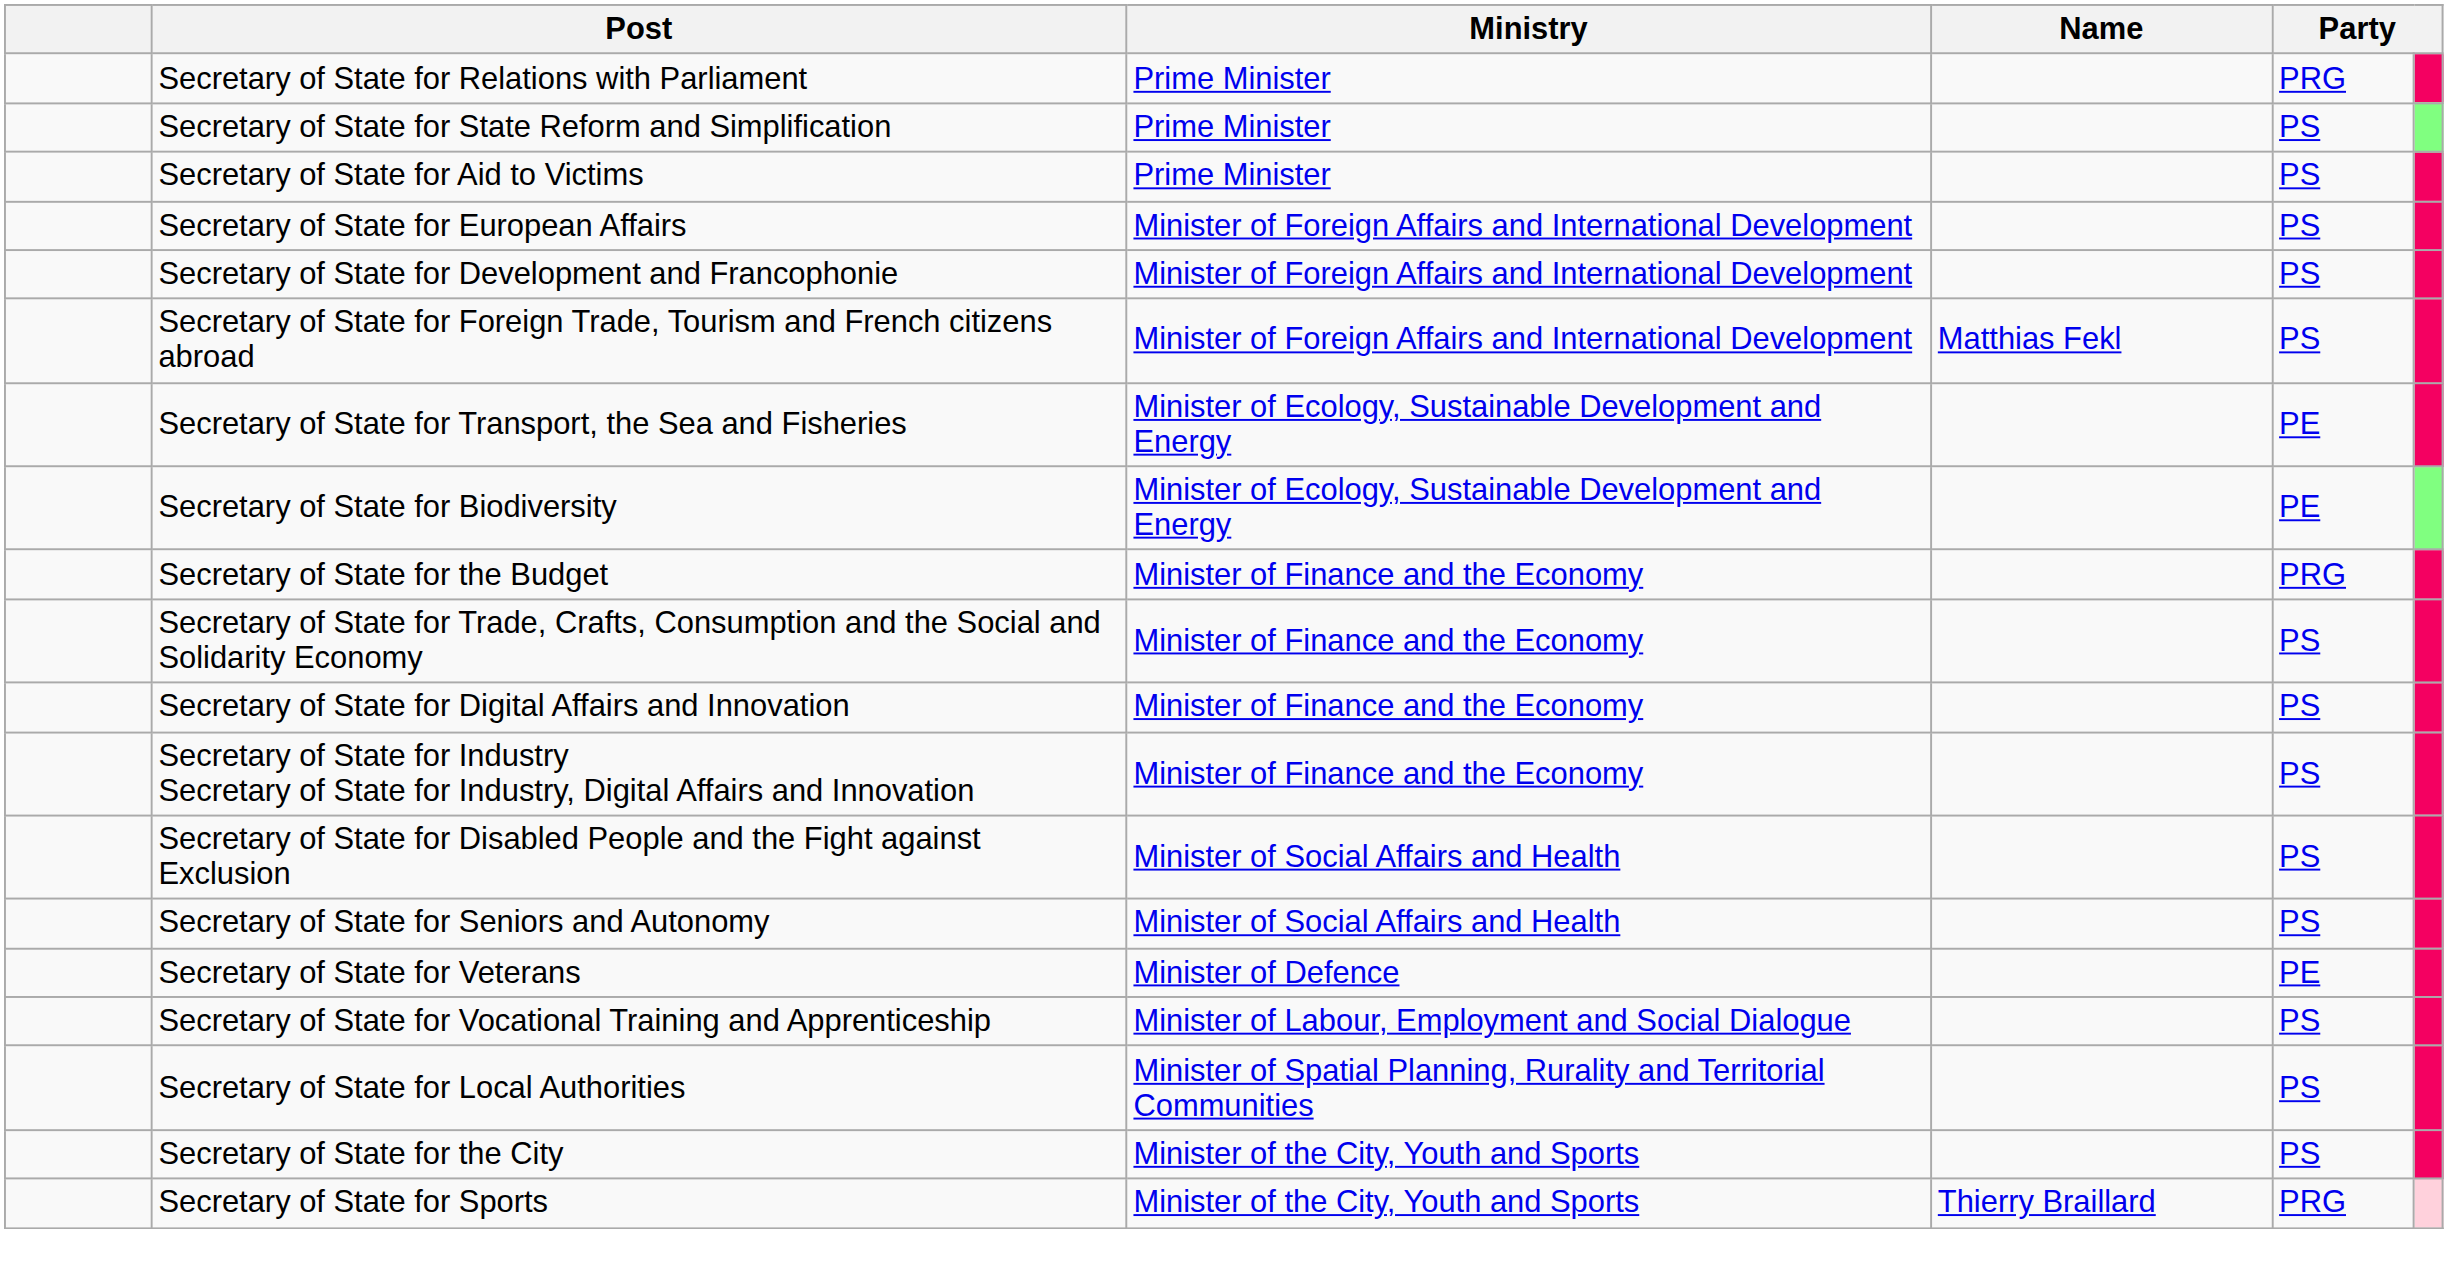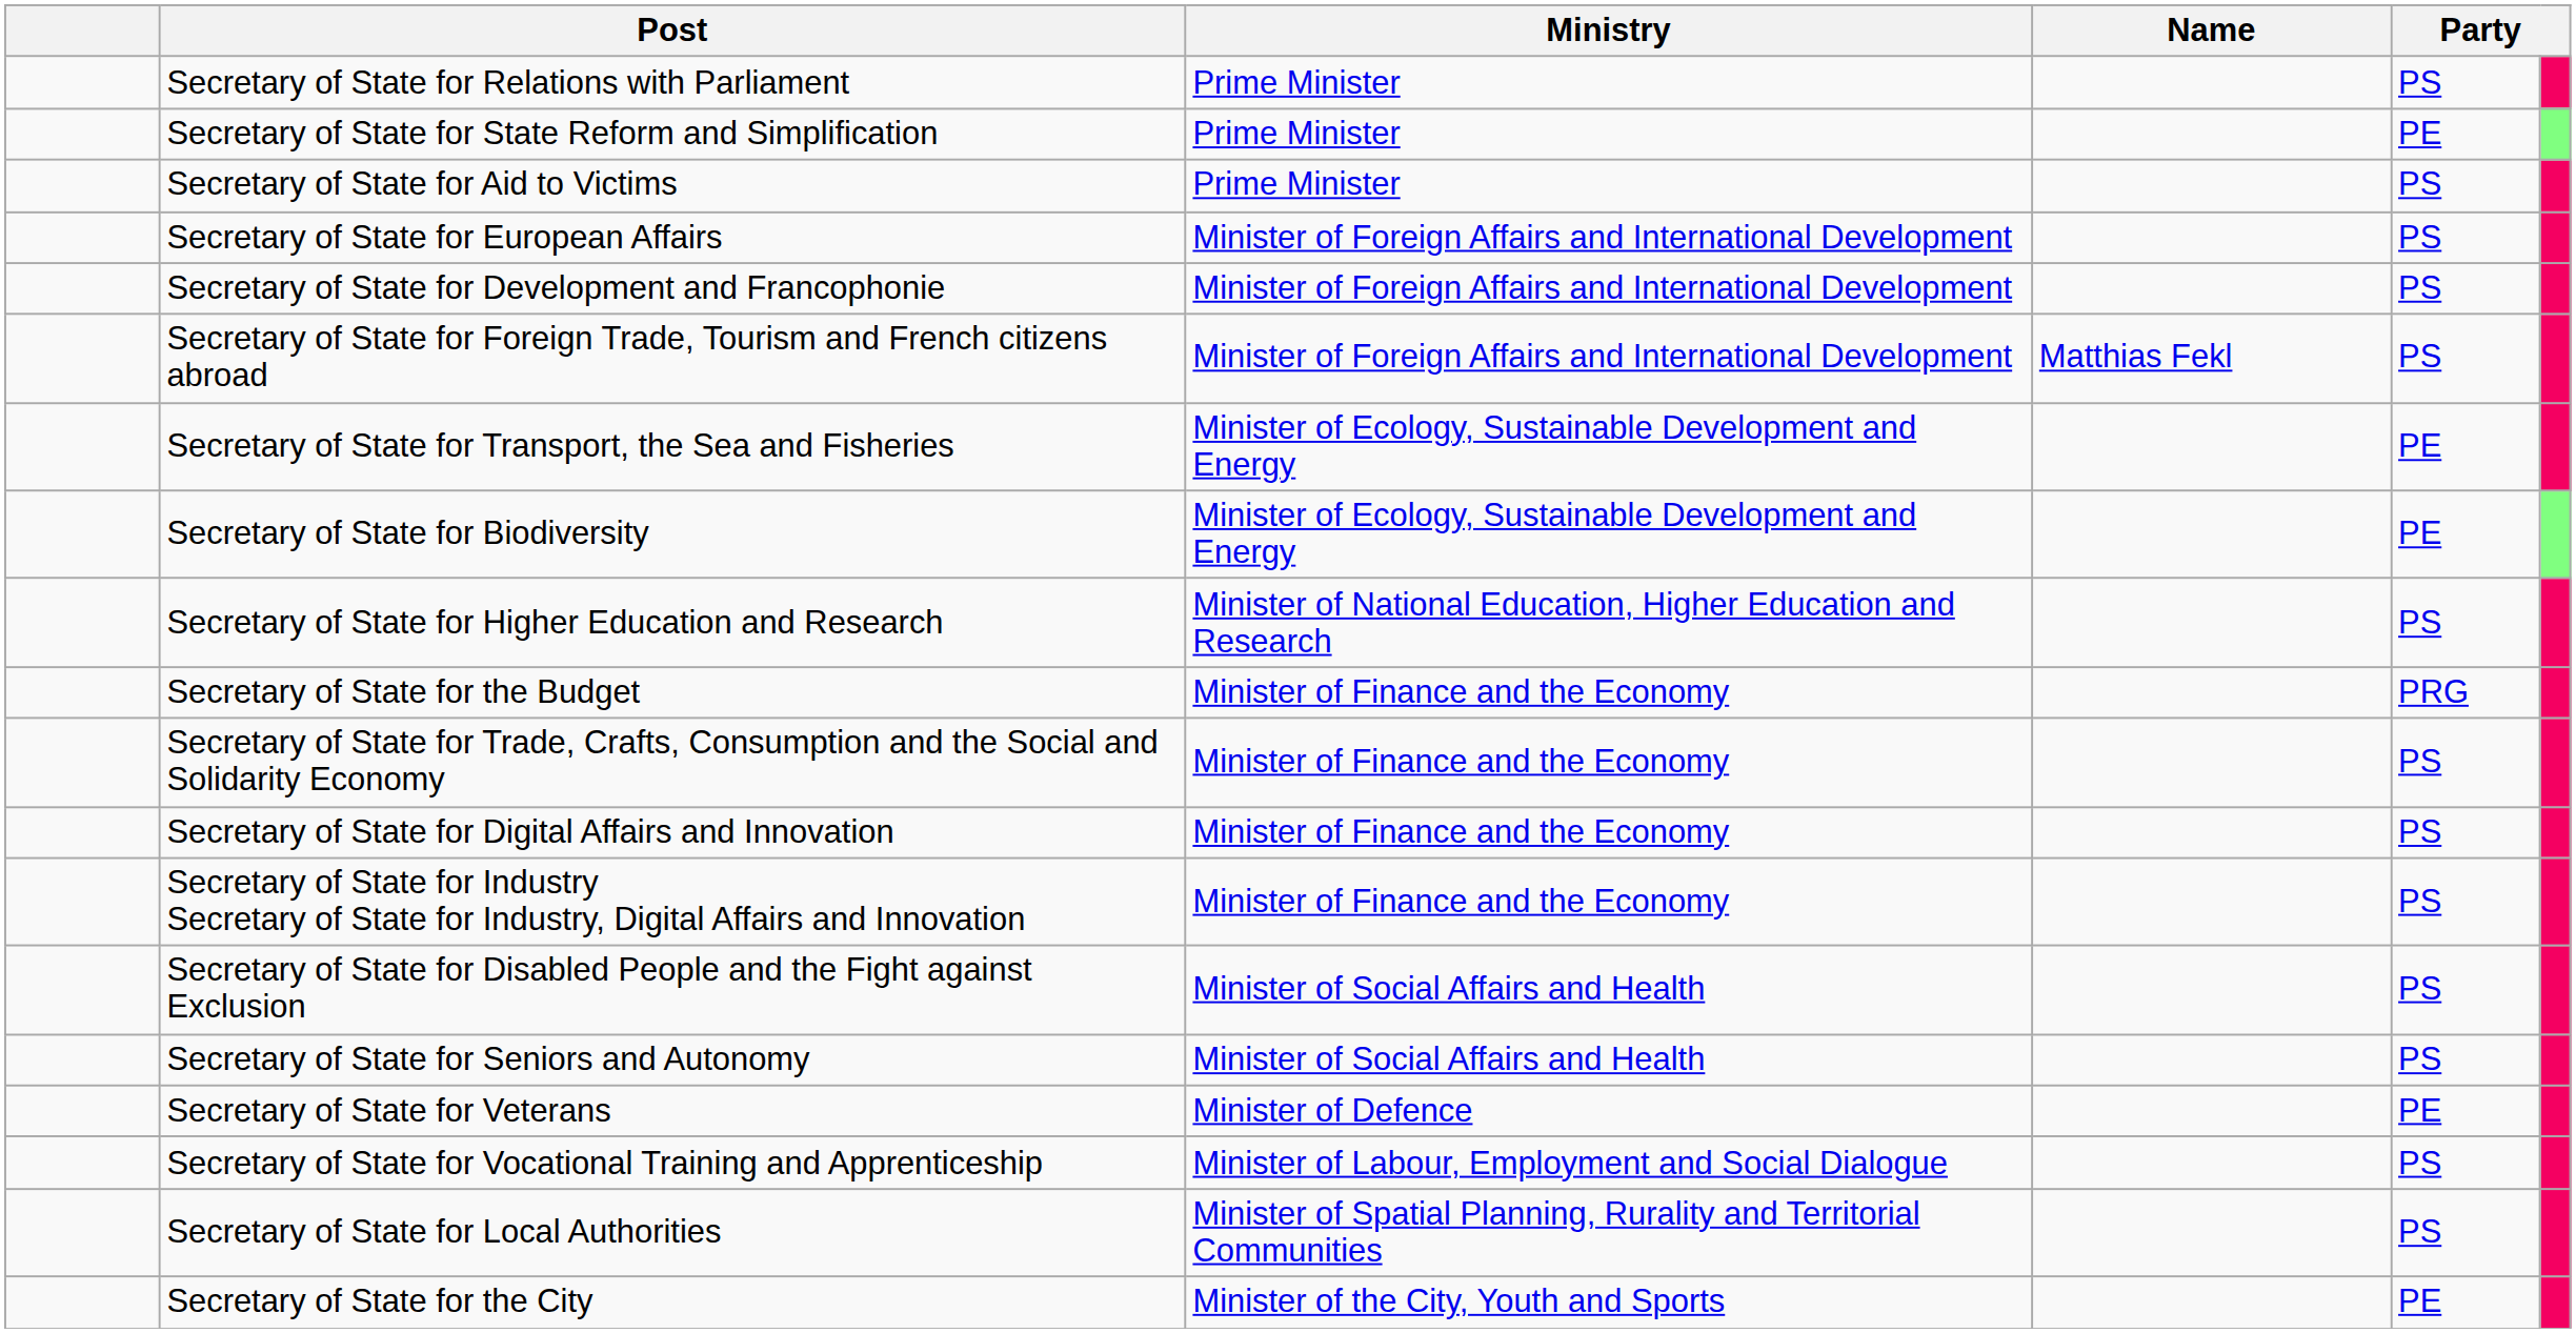Secretary of State for Relations with Parliament | column 5: PRG -> PS
Secretary of State for State Reform and Simplification | column 5: PS -> PE
+ row: Secretary of State for Higher Education and Research | Minister of National Education, Higher Education and Research | PS
Secretary of State for the City | column 5: PS -> PE
- row: Secretary of State for Sports | Minister of the City, Youth and Sports | Thierry Braillard | PRG
